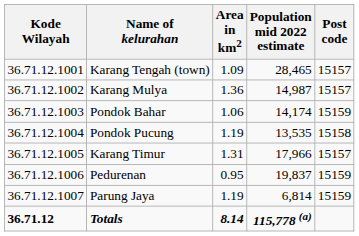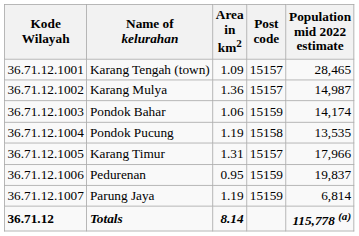columns swapped: Population mid 2022 estimate <-> Post code
